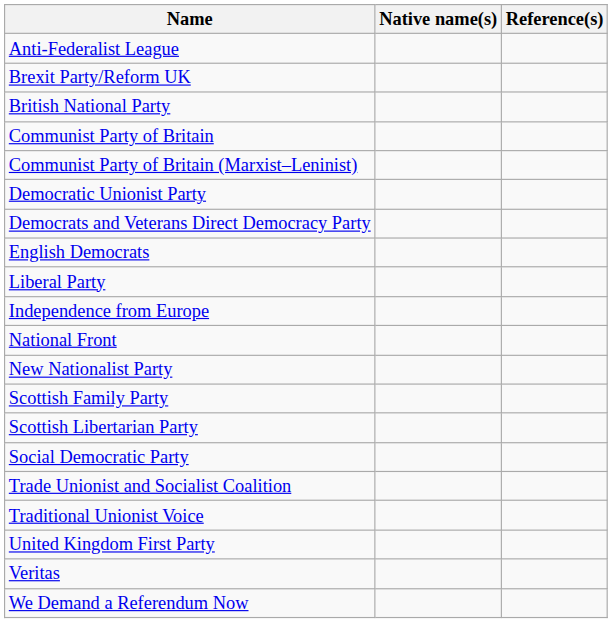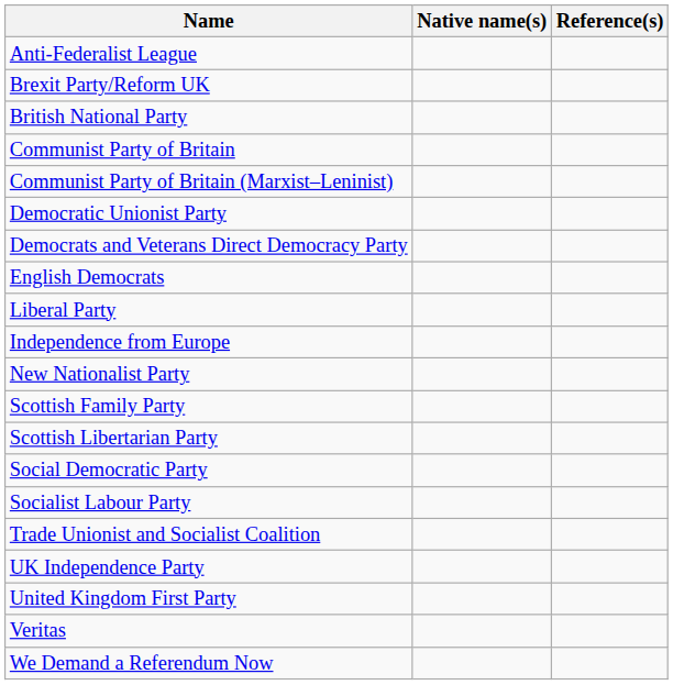- row: National Front
+ row: Socialist Labour Party
- row: Traditional Unionist Voice
+ row: UK Independence Party
